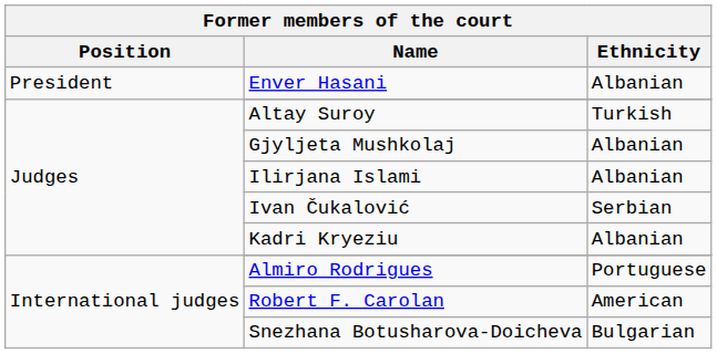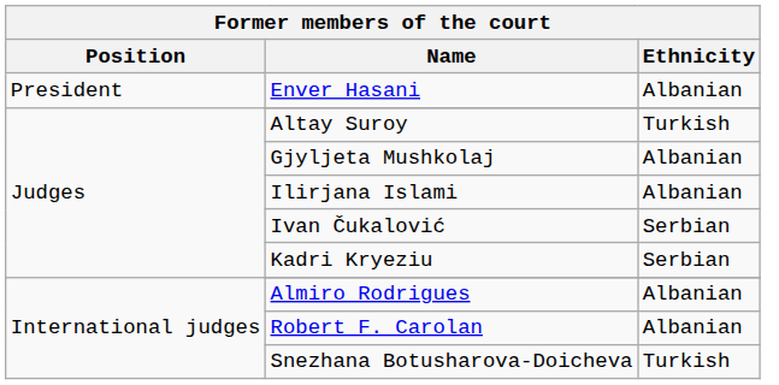Kadri Kryeziu | Ethnicity: Albanian -> Serbian
Almiro Rodrigues | Ethnicity: Portuguese -> Albanian
Robert F. Carolan | Ethnicity: American -> Albanian
Snezhana Botusharova-Doicheva | Ethnicity: Bulgarian -> Turkish
